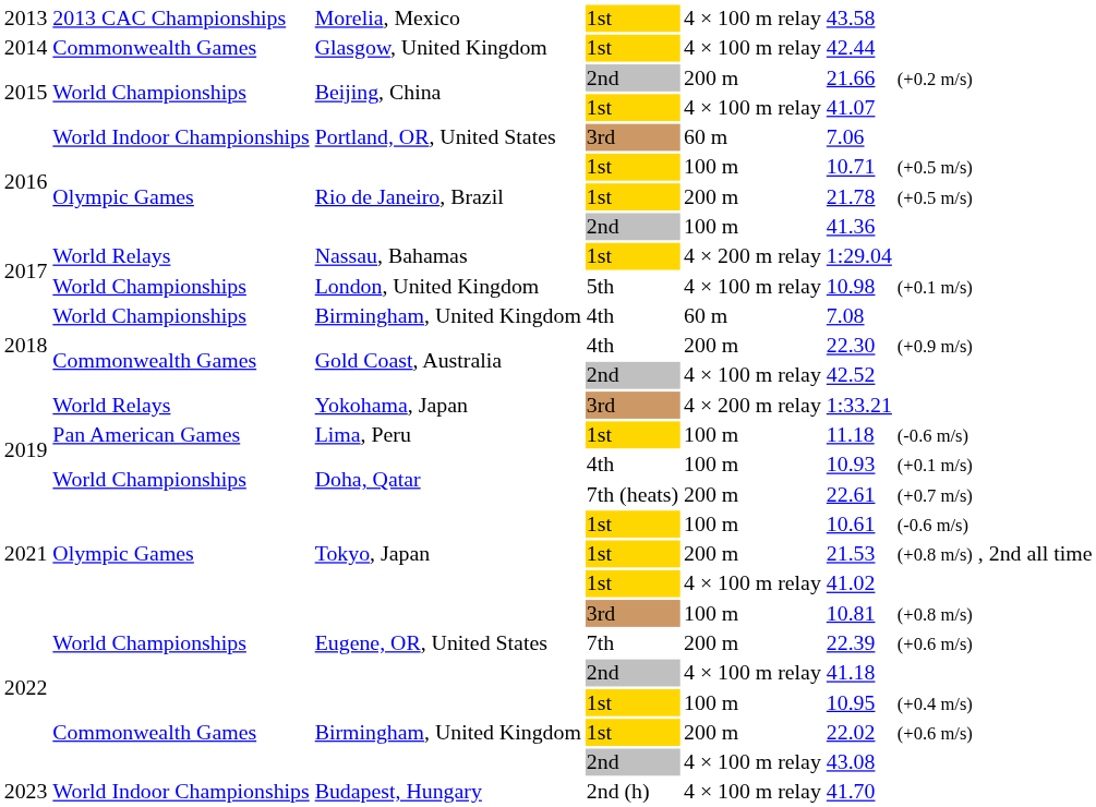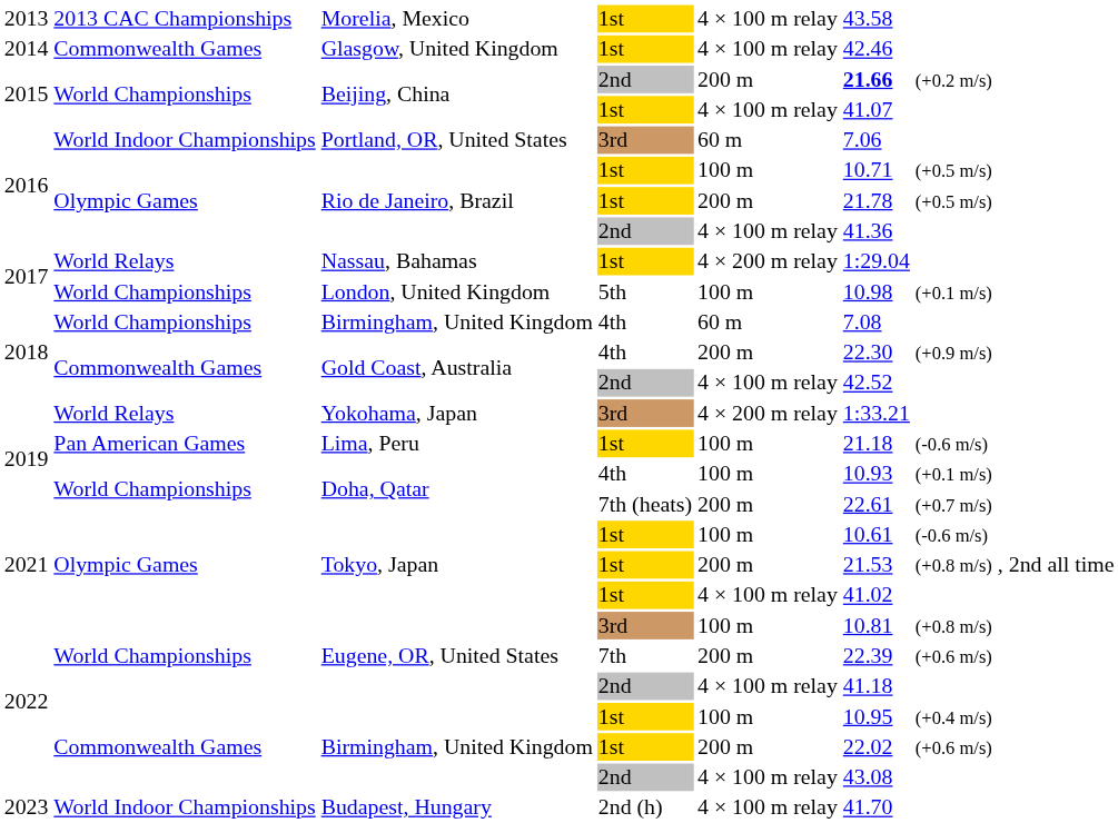Glasgow, United Kingdom | column 6: 42.44 -> 42.46
Beijing, China / 2nd | column 6: normal -> bold
Rio de Janeiro, Brazil / 2nd | column 5: 100 m -> 4 × 100 m relay
London, United Kingdom | column 5: 4 × 100 m relay -> 100 m
Lima, Peru | column 6: 11.18 -> 21.18
